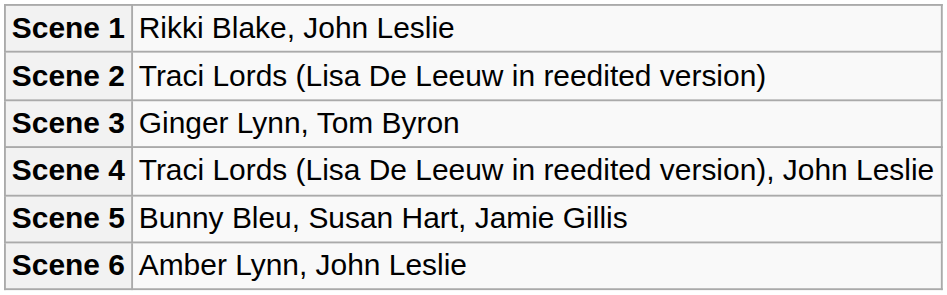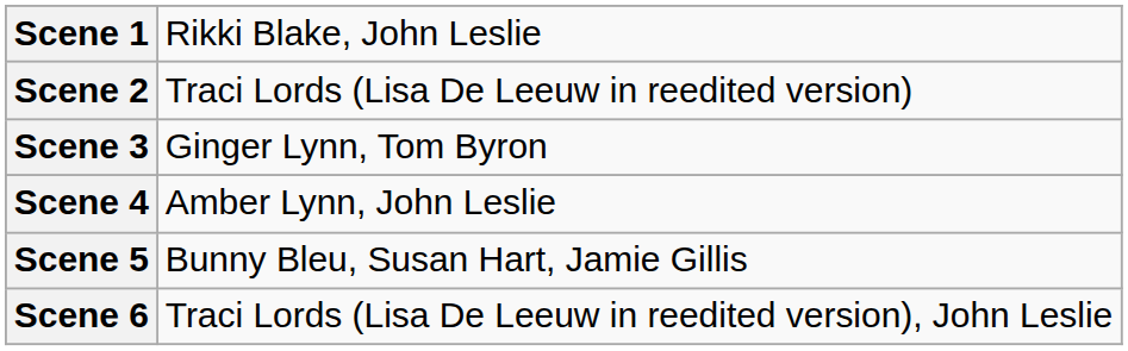Scene 4 | column 2: Traci Lords (Lisa De Leeuw in reedited version), John Leslie -> Amber Lynn, John Leslie
Scene 6 | column 2: Amber Lynn, John Leslie -> Traci Lords (Lisa De Leeuw in reedited version), John Leslie
